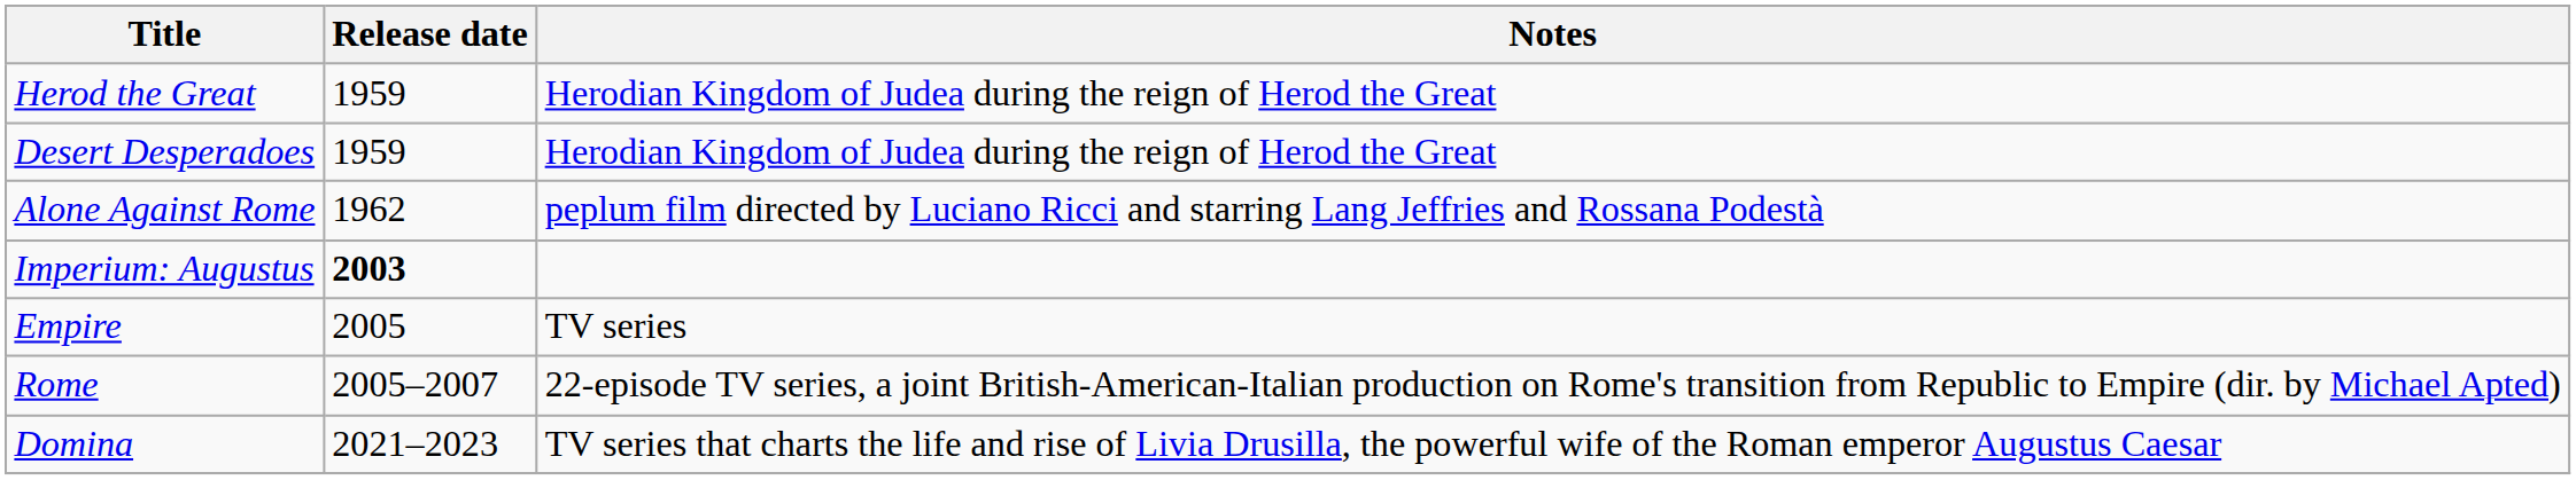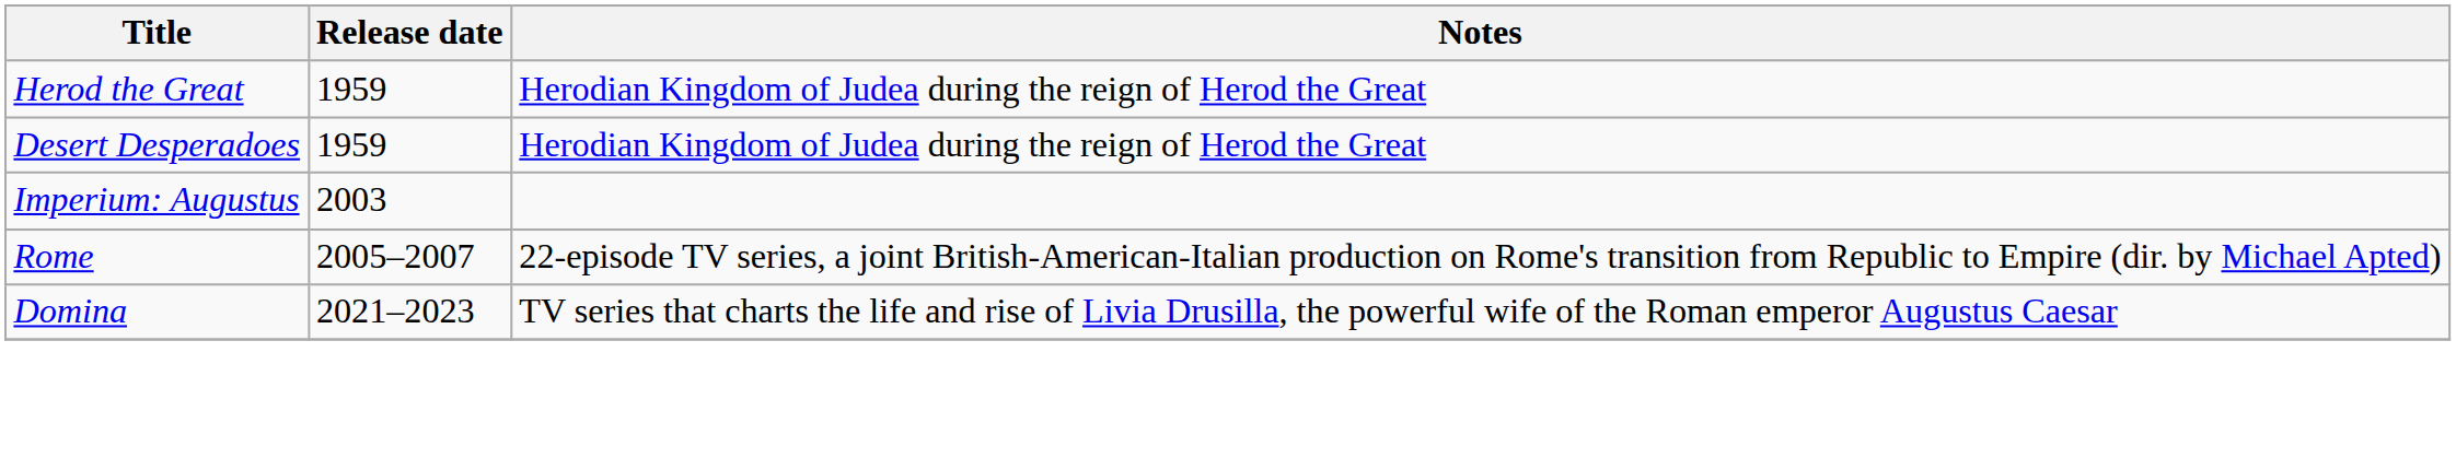- row: Alone Against Rome | 1962 | peplum film directed by Luciano Ricci and starring Lang Jeffries and Rossana Podestà
Imperium: Augustus | Release date: bold -> normal
- row: Empire | 2005 | TV series
